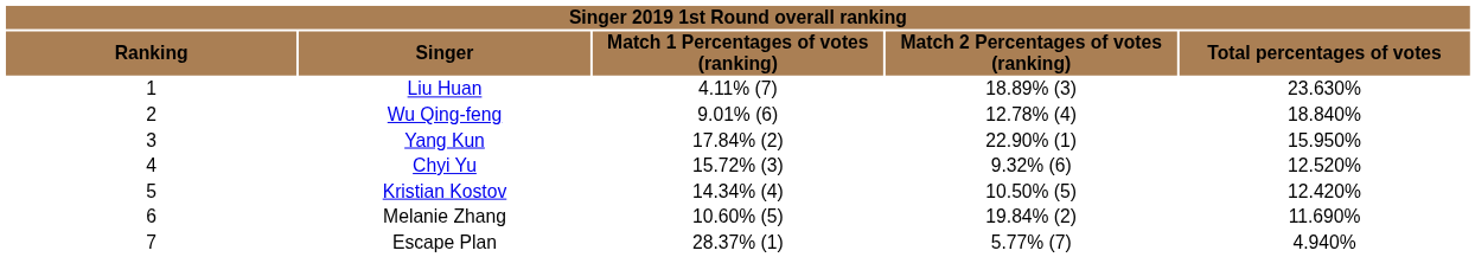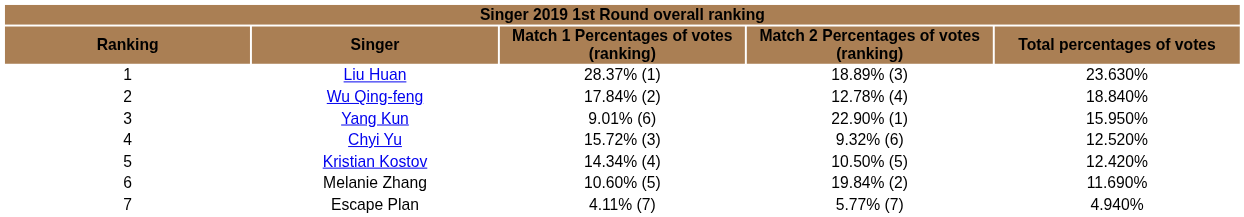Liu Huan | column 3: 4.11% (7) -> 28.37% (1)
Wu Qing-feng | column 3: 9.01% (6) -> 17.84% (2)
Yang Kun | column 3: 17.84% (2) -> 9.01% (6)
Escape Plan | column 3: 28.37% (1) -> 4.11% (7)
